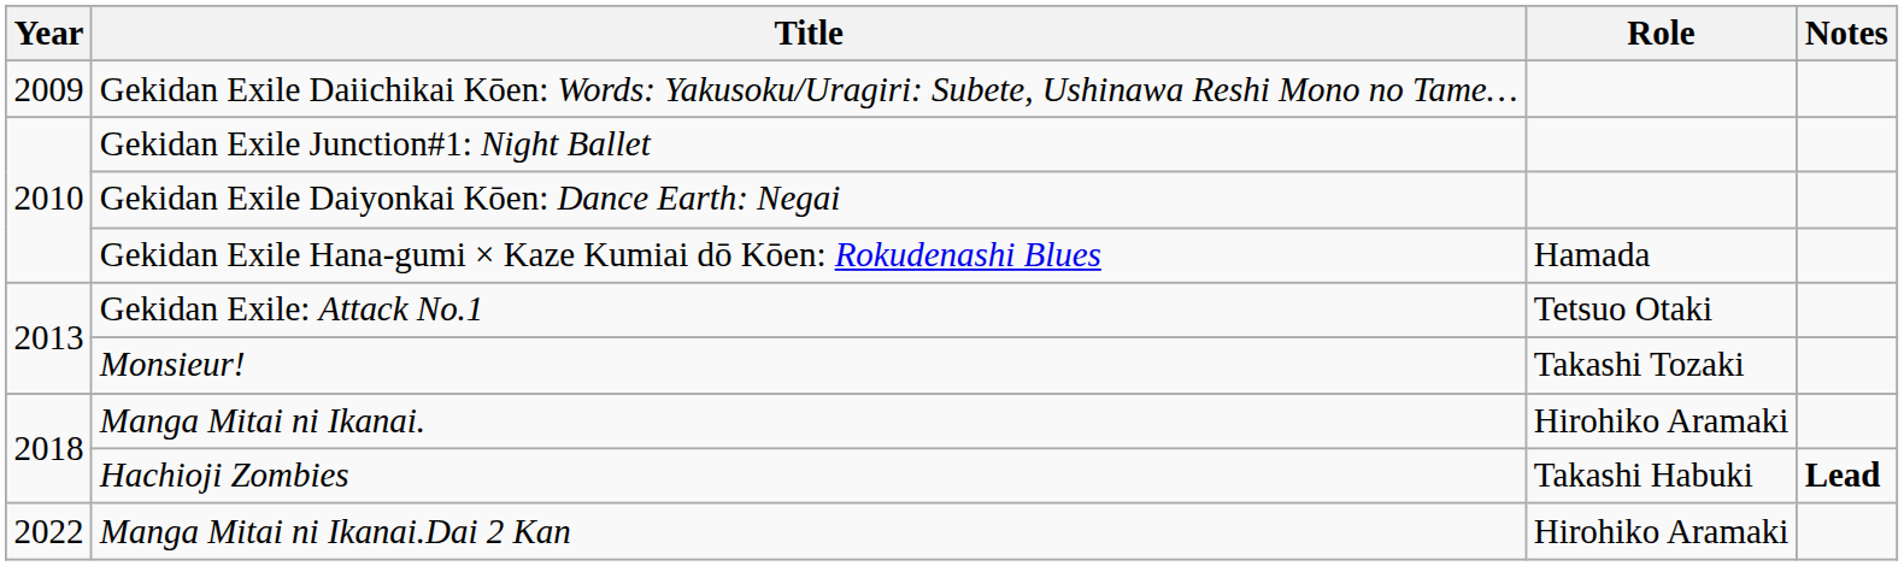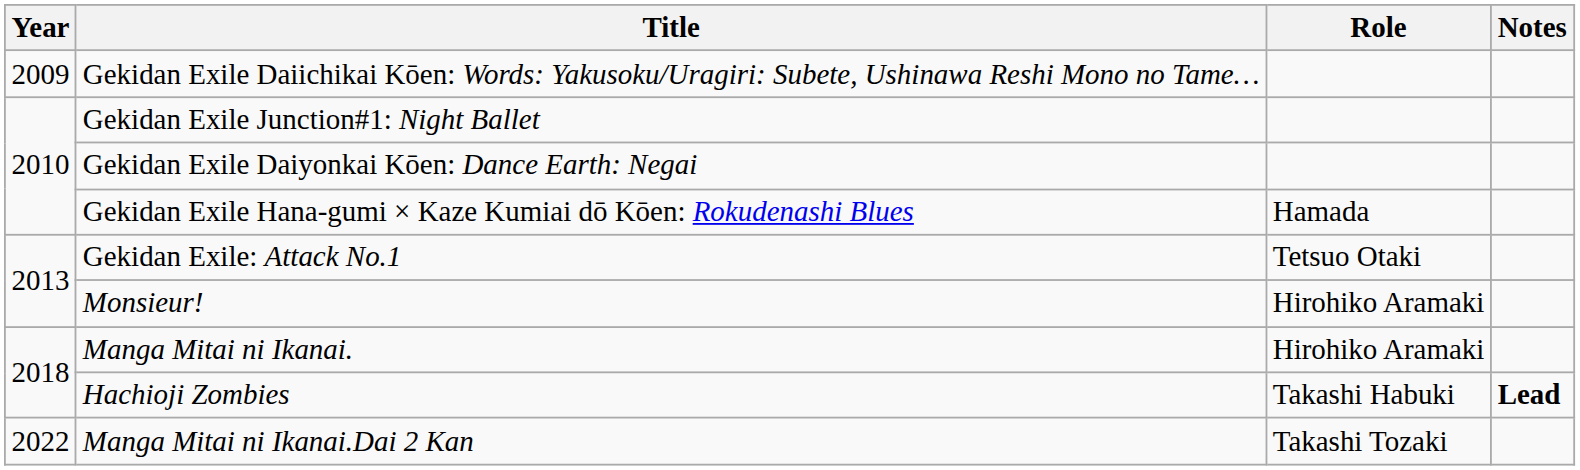Monsieur! | Role: Takashi Tozaki -> Hirohiko Aramaki
Manga Mitai ni Ikanai.Dai 2 Kan | Role: Hirohiko Aramaki -> Takashi Tozaki
